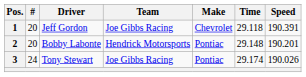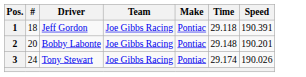1 | #: 20 -> 18
1 | Make: Chevrolet -> Pontiac
2 | Team: Hendrick Motorsports -> Joe Gibbs Racing
